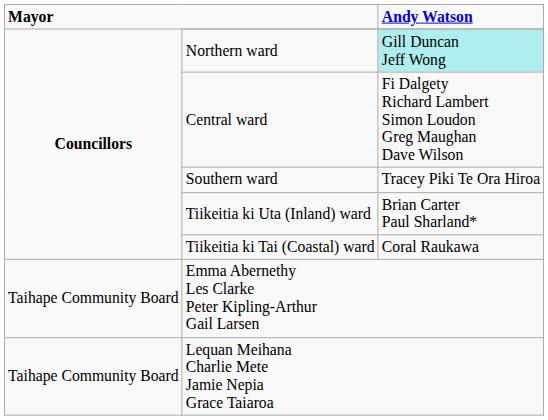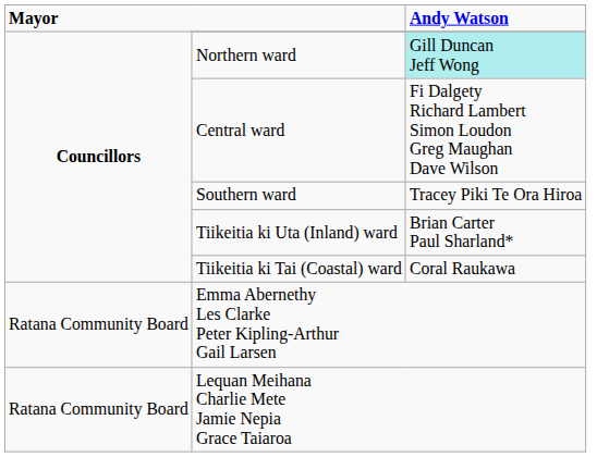Emma Abernethy Les Clarke Peter Kipling-Arthur Gail Larsen | column 1: Taihape Community Board -> Ratana Community Board
Lequan Meihana Charlie Mete Jamie Nepia Grace Taiaroa | column 1: Taihape Community Board -> Ratana Community Board
